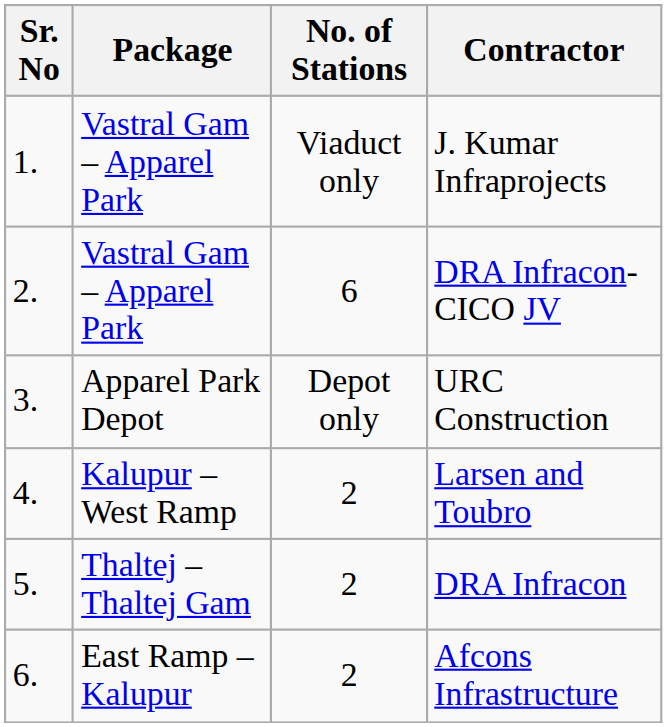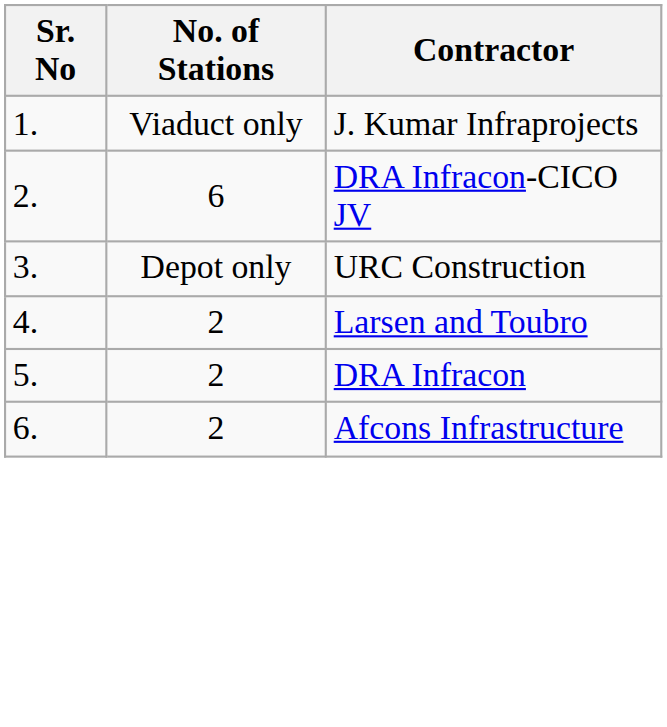- column: Package | Vastral Gam – Apparel Park | Vastral Gam – Apparel Park | Apparel Park Depot | Kalupur – West Ramp | Thaltej – Thaltej Gam | East Ramp – Kalupur
